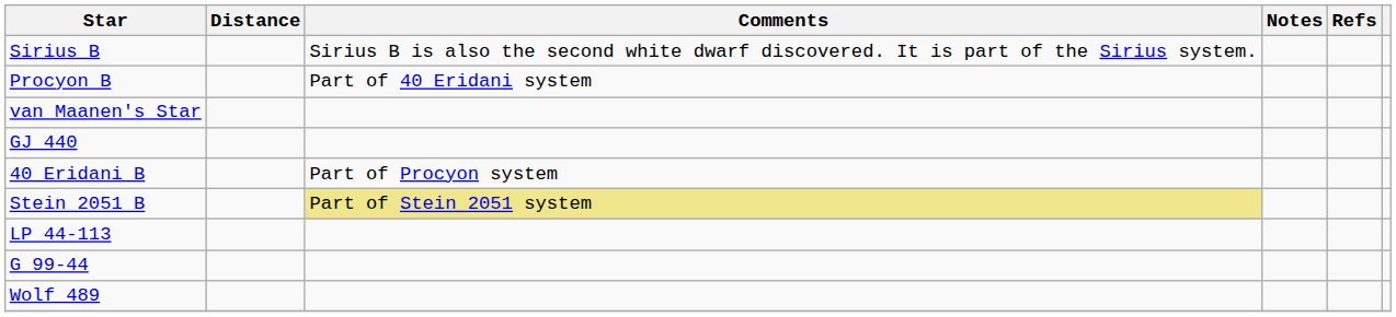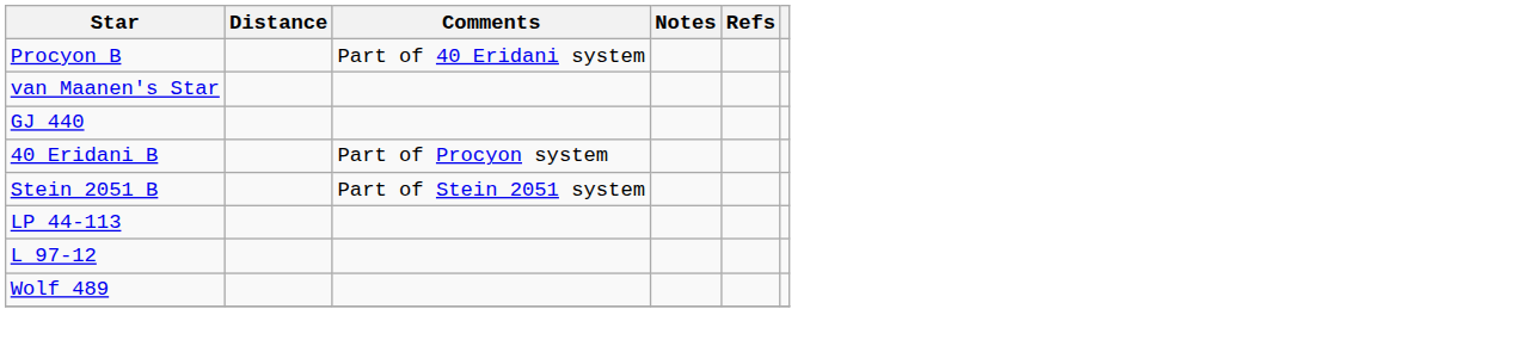- row: Sirius B | Sirius B is also the second white dwarf discovered. It is part of the Sirius system.
Stein 2051 B | Comments: khaki background -> no background
- row: G 99-44
+ row: L 97-12
